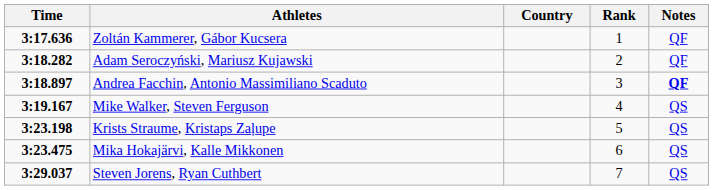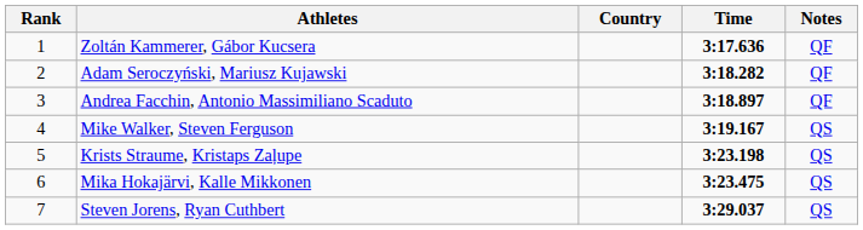columns swapped: Rank <-> Time
Andrea Facchin, Antonio Massimiliano Scaduto | Notes: bold -> normal
